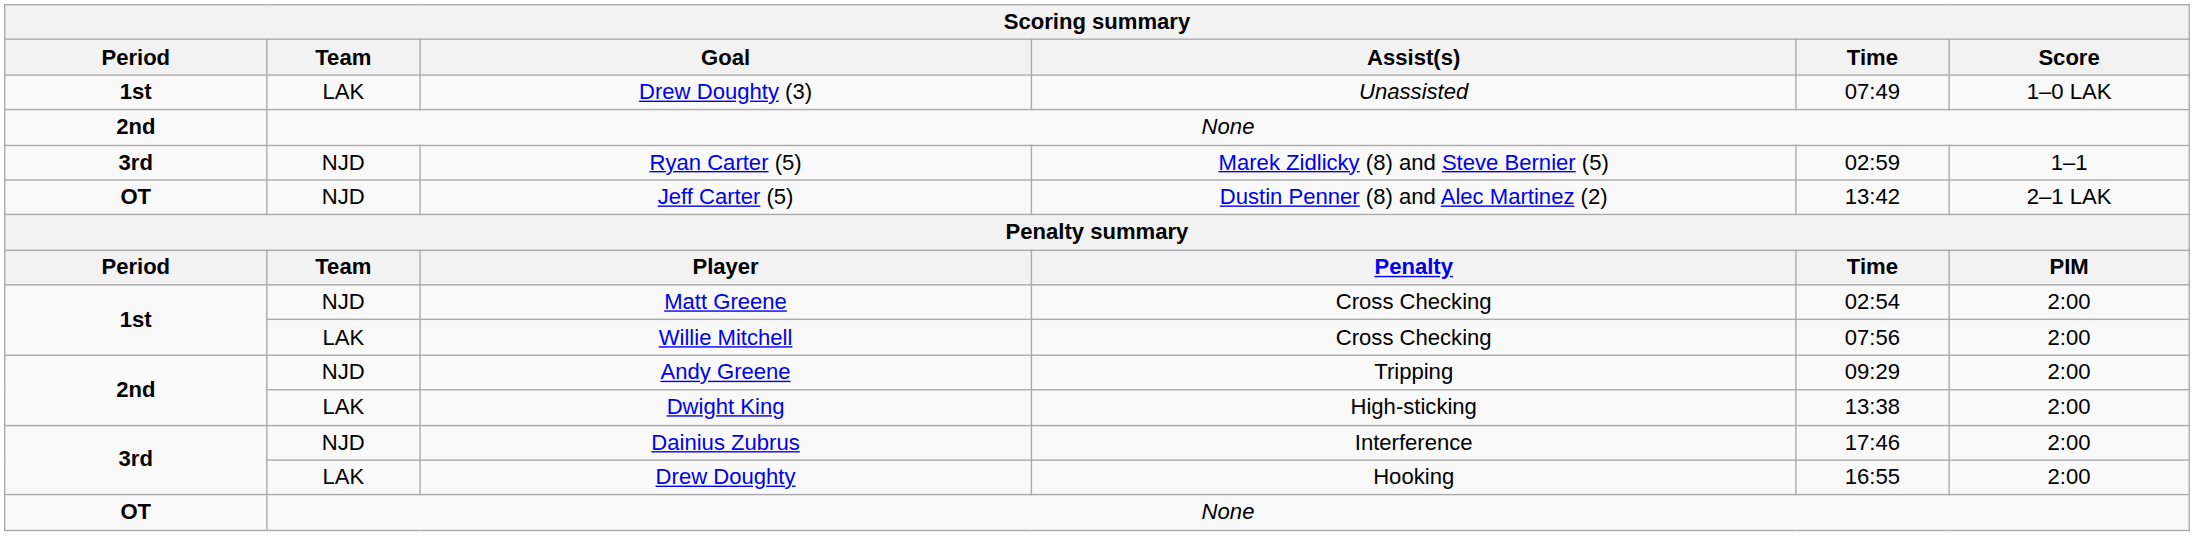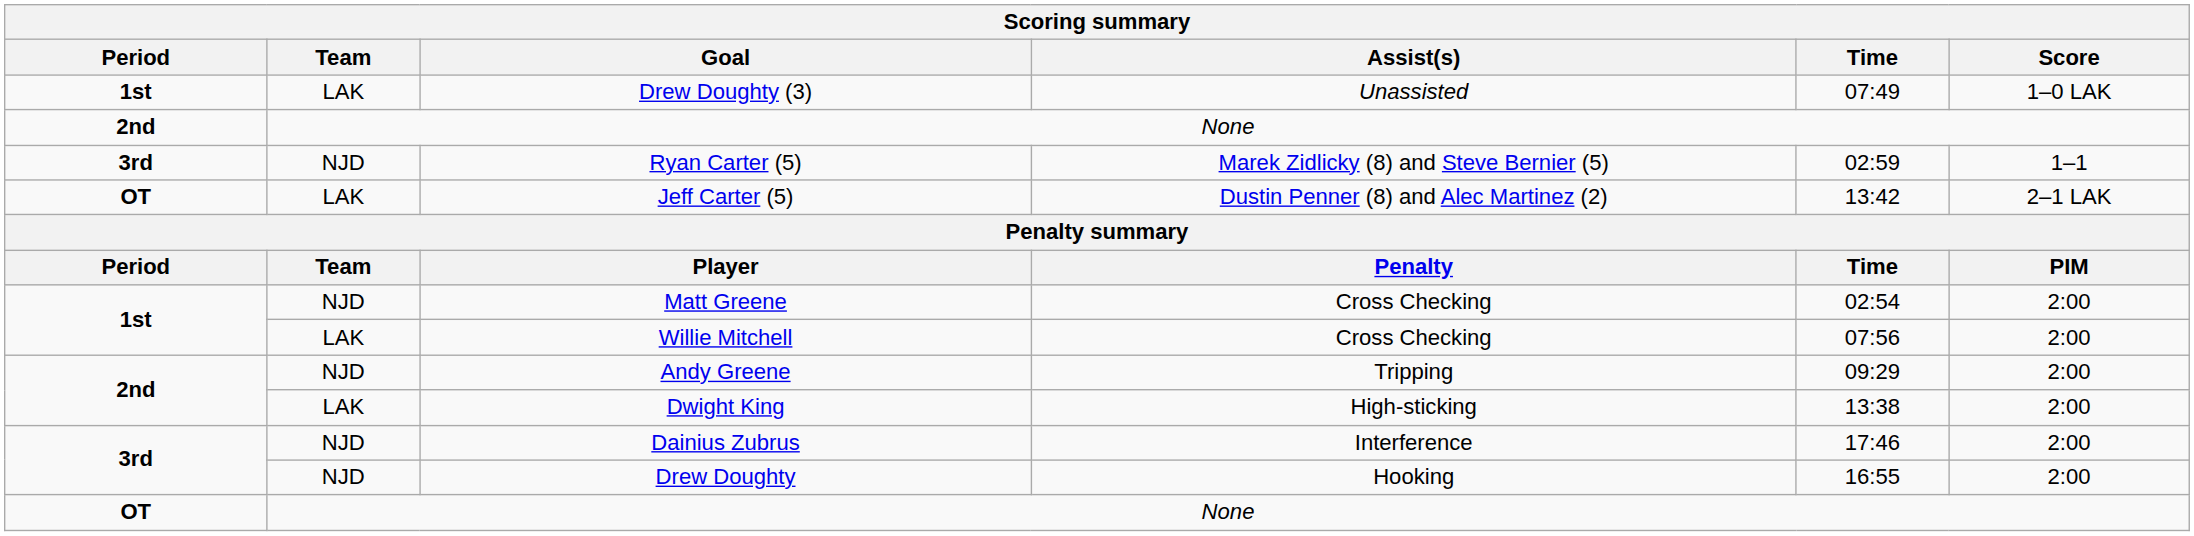Jeff Carter (5) | Team: NJD -> LAK
Drew Doughty | Team: LAK -> NJD
